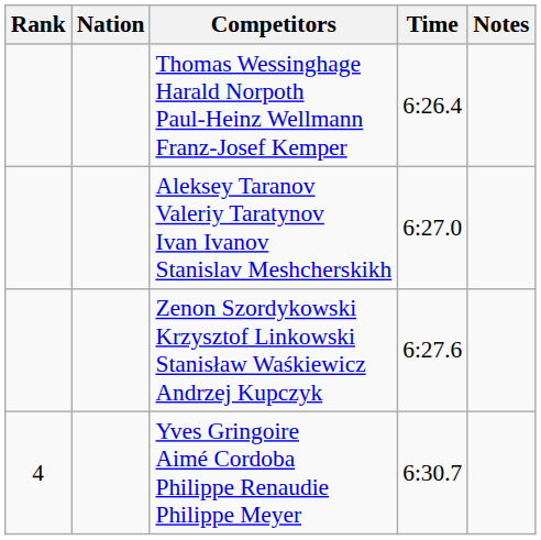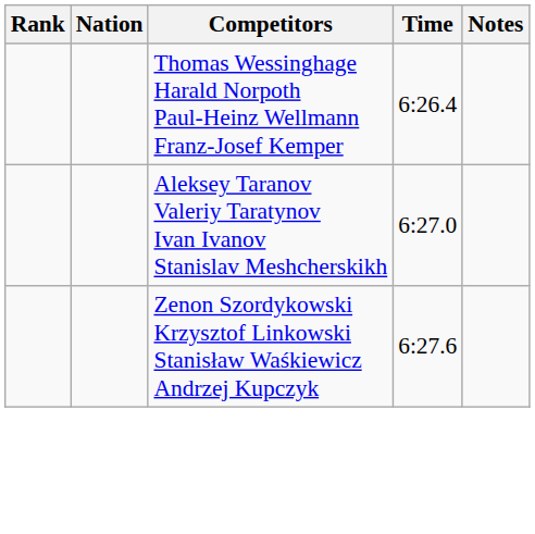- row: 4 | Yves Gringoire Aimé Cordoba Philippe Renaudie Philippe Meyer | 6:30.7
